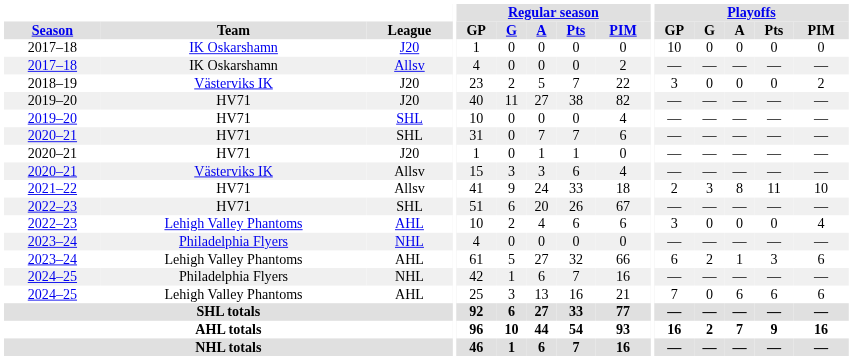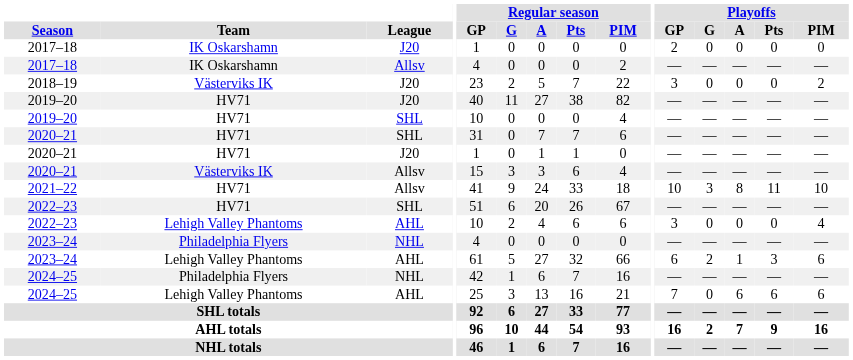2017–18 / J20 | Playoffs / GP: 10 -> 2
2021–22 | Playoffs / GP: 2 -> 10
